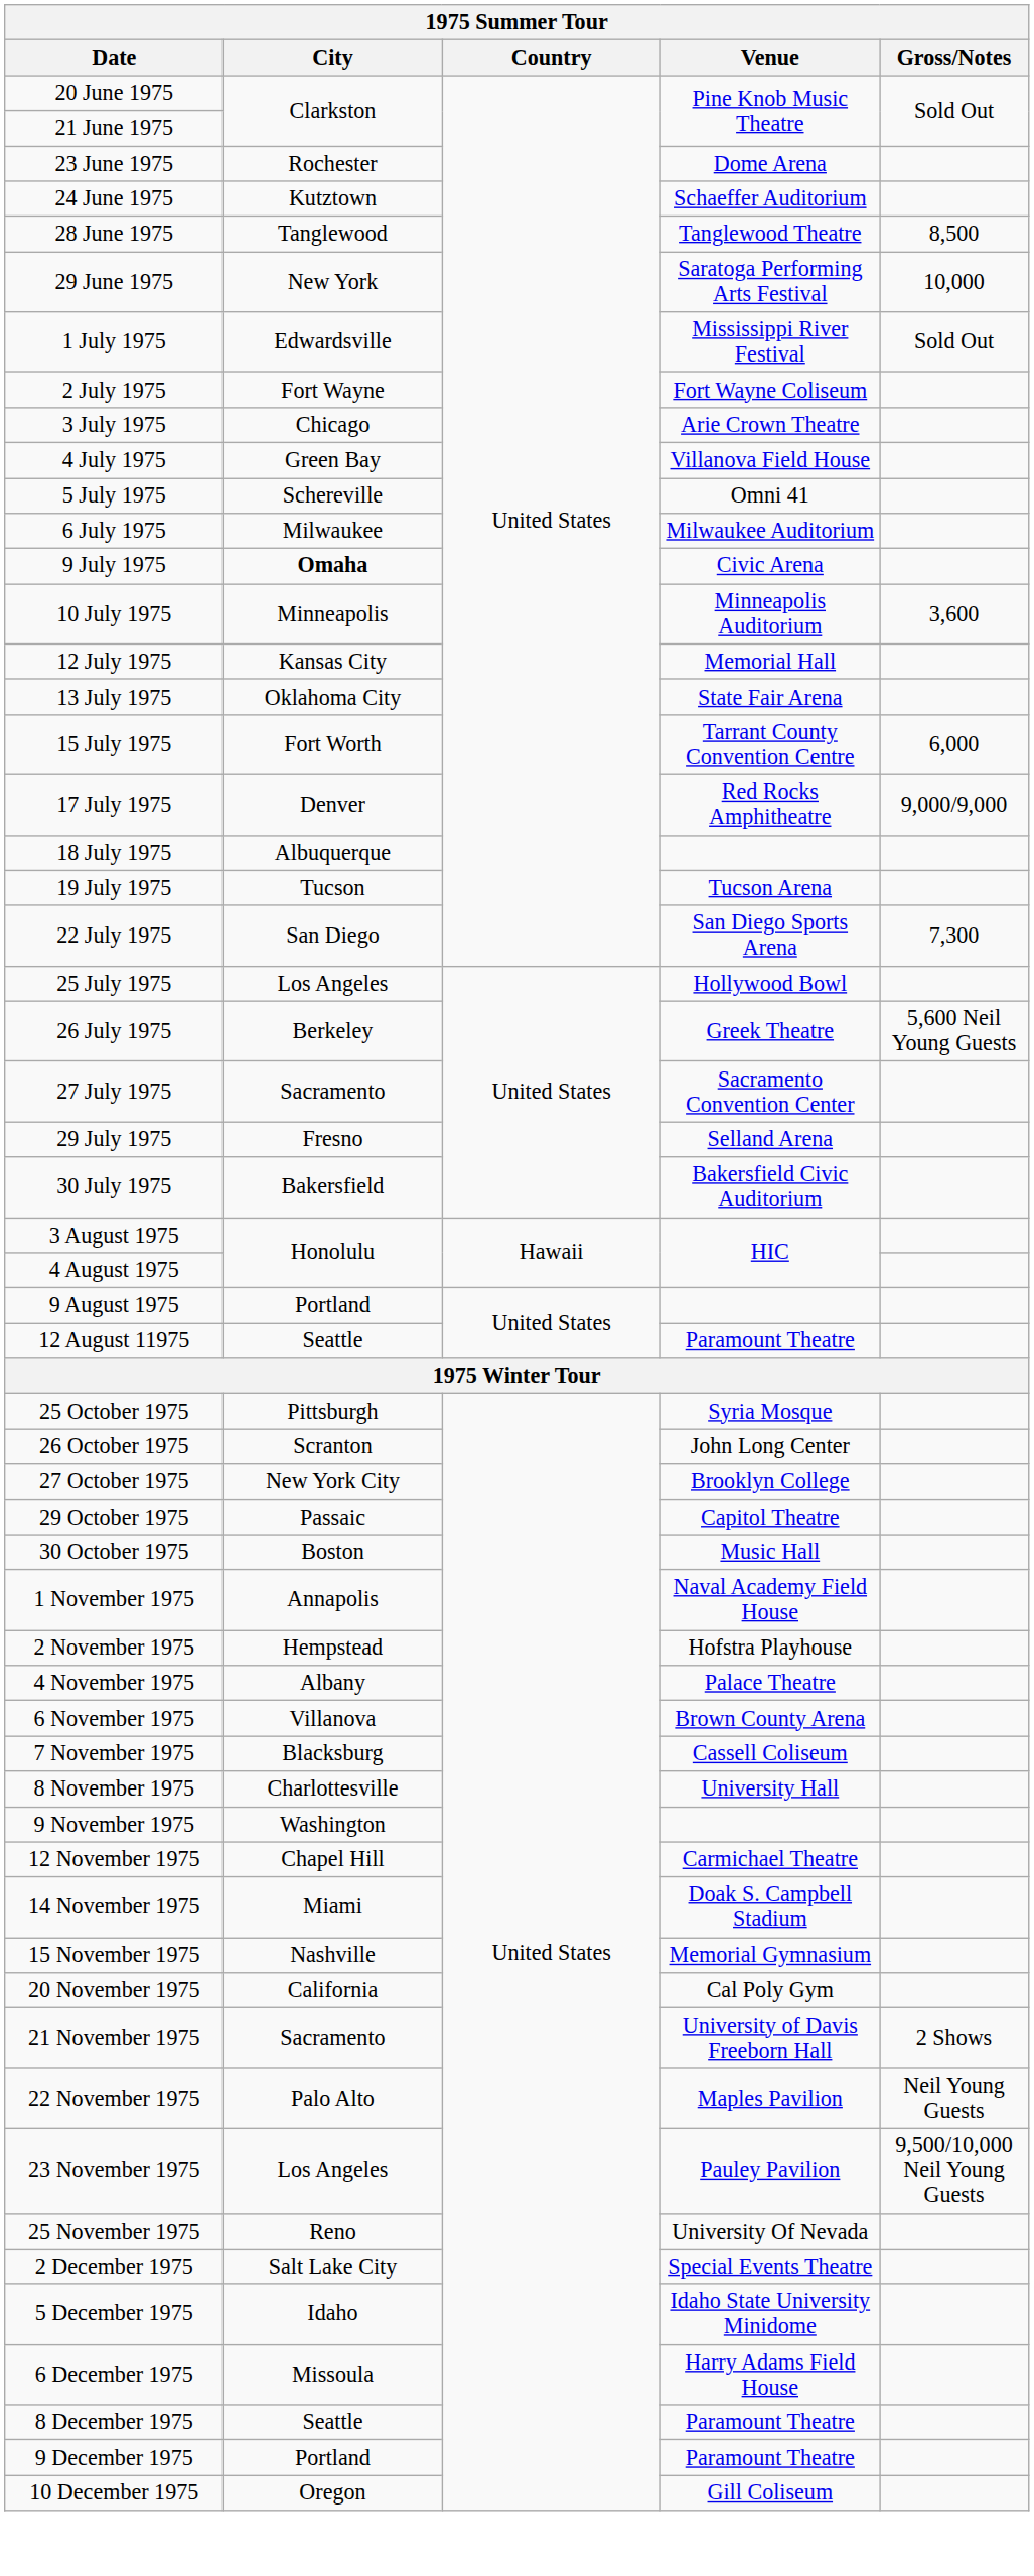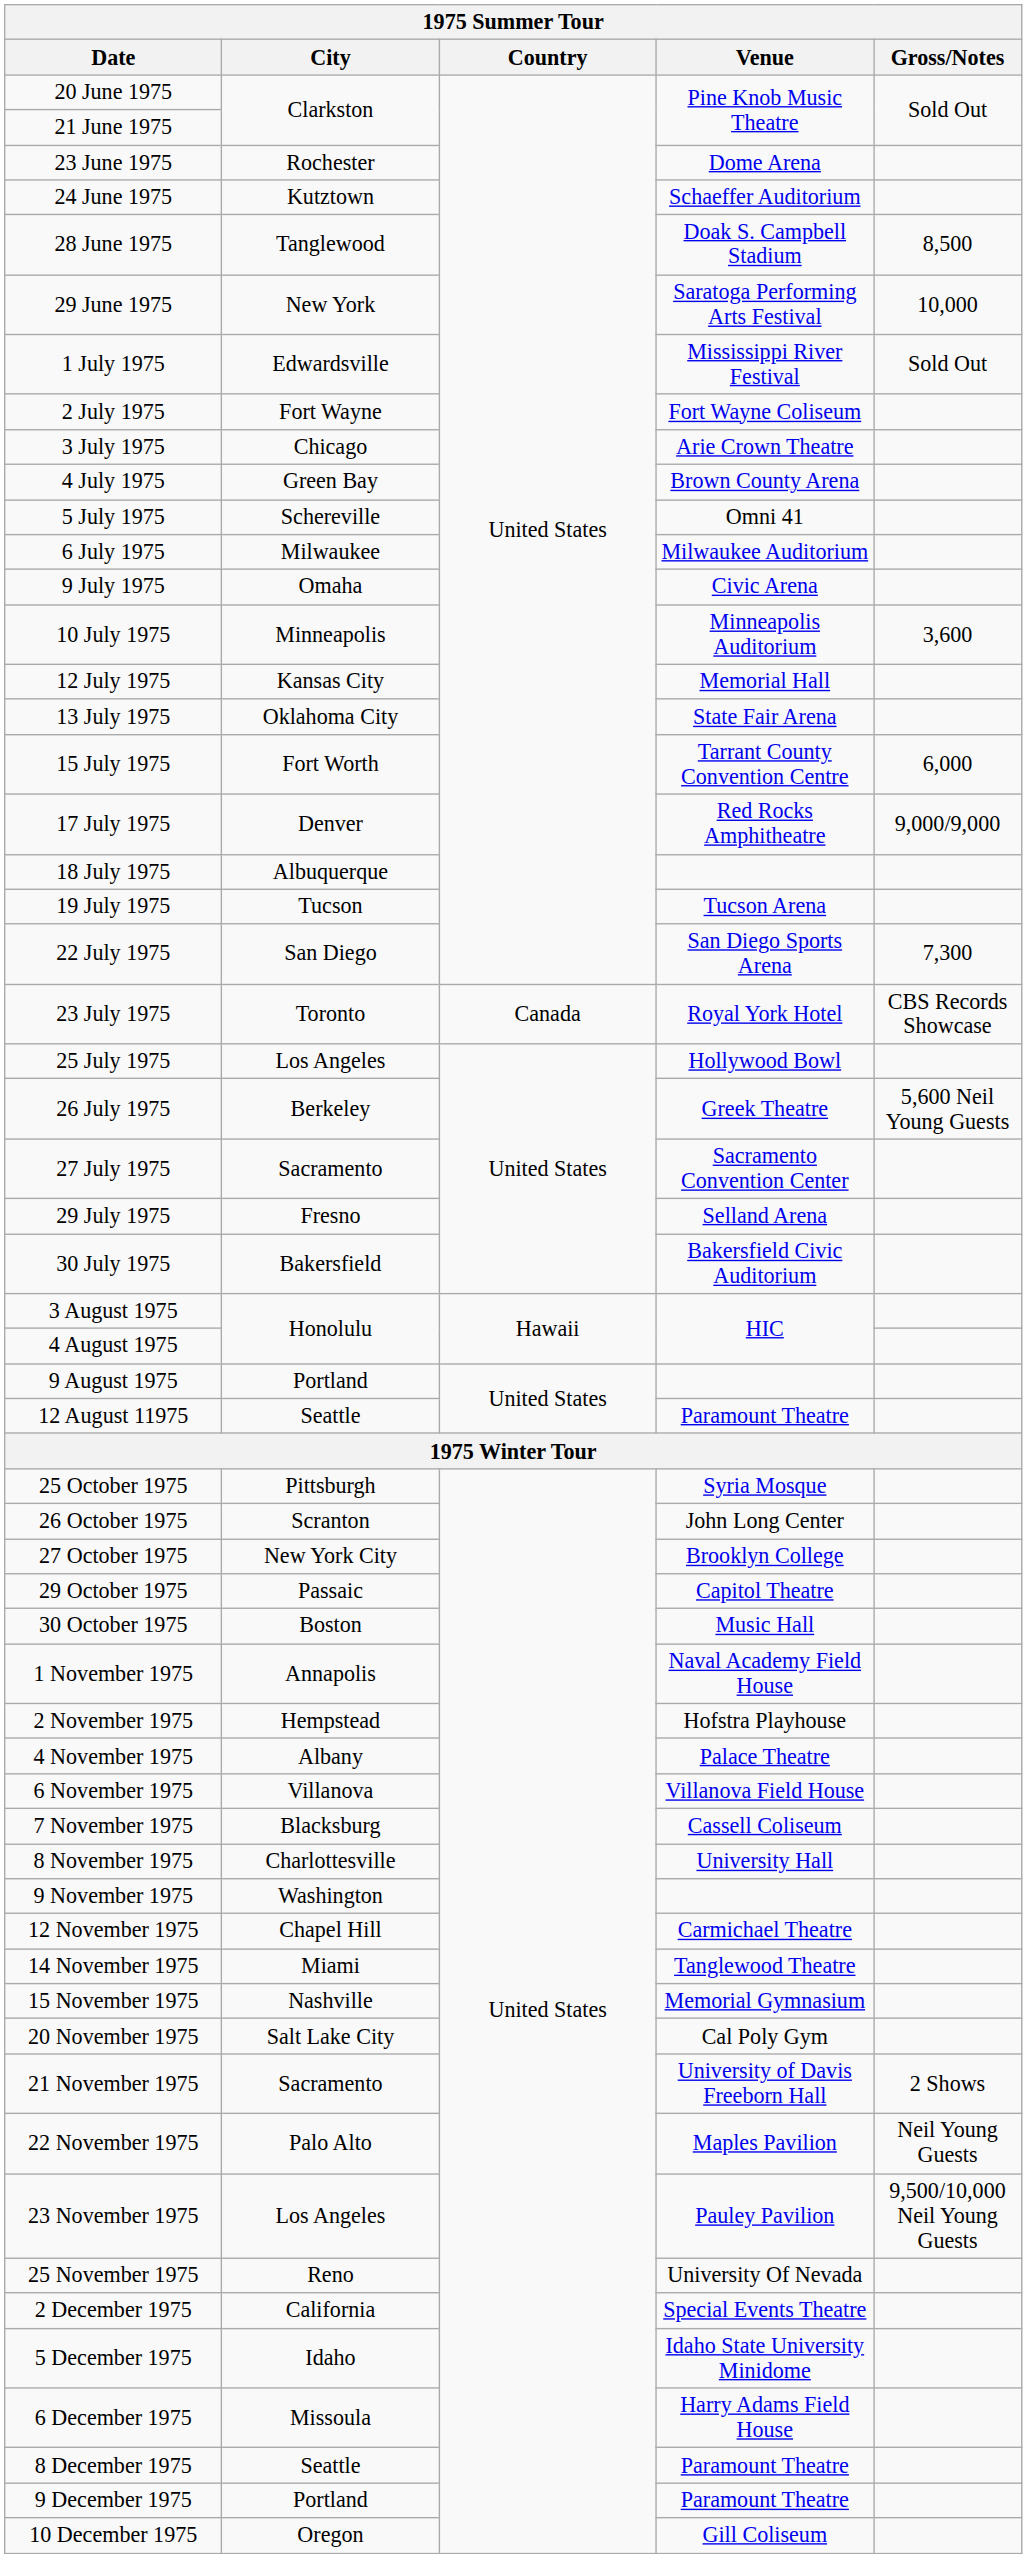28 June 1975 | Venue: Tanglewood Theatre -> Doak S. Campbell Stadium
4 July 1975 | Venue: Villanova Field House -> Brown County Arena
9 July 1975 | City: bold -> normal
+ row: 23 July 1975 | Toronto | Canada | Royal York Hotel | CBS Records Showcase
6 November 1975 | Venue: Brown County Arena -> Villanova Field House
14 November 1975 | Venue: Doak S. Campbell Stadium -> Tanglewood Theatre
20 November 1975 | City: California -> Salt Lake City
2 December 1975 | City: Salt Lake City -> California
